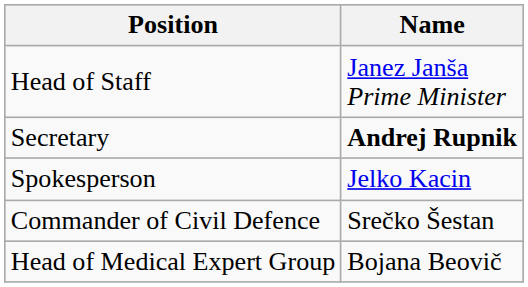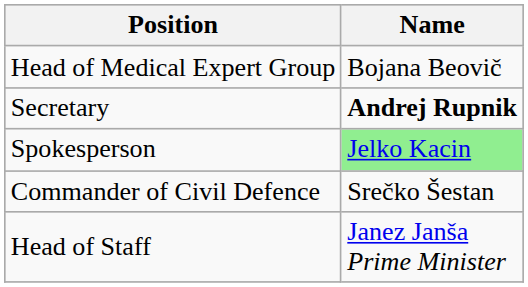rows swapped: Head of Staff <-> Head of Medical Expert Group
Spokesperson | Name: no background -> lightgreen background
